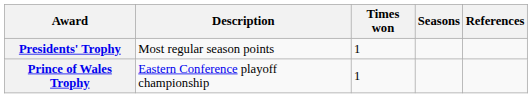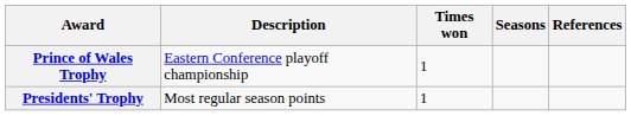rows swapped: Prince of Wales Trophy <-> Presidents' Trophy
